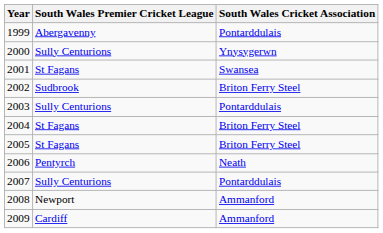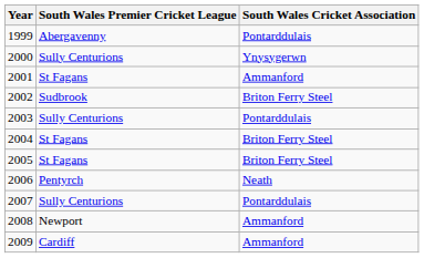2001 | South Wales Cricket Association: Swansea -> Ammanford
